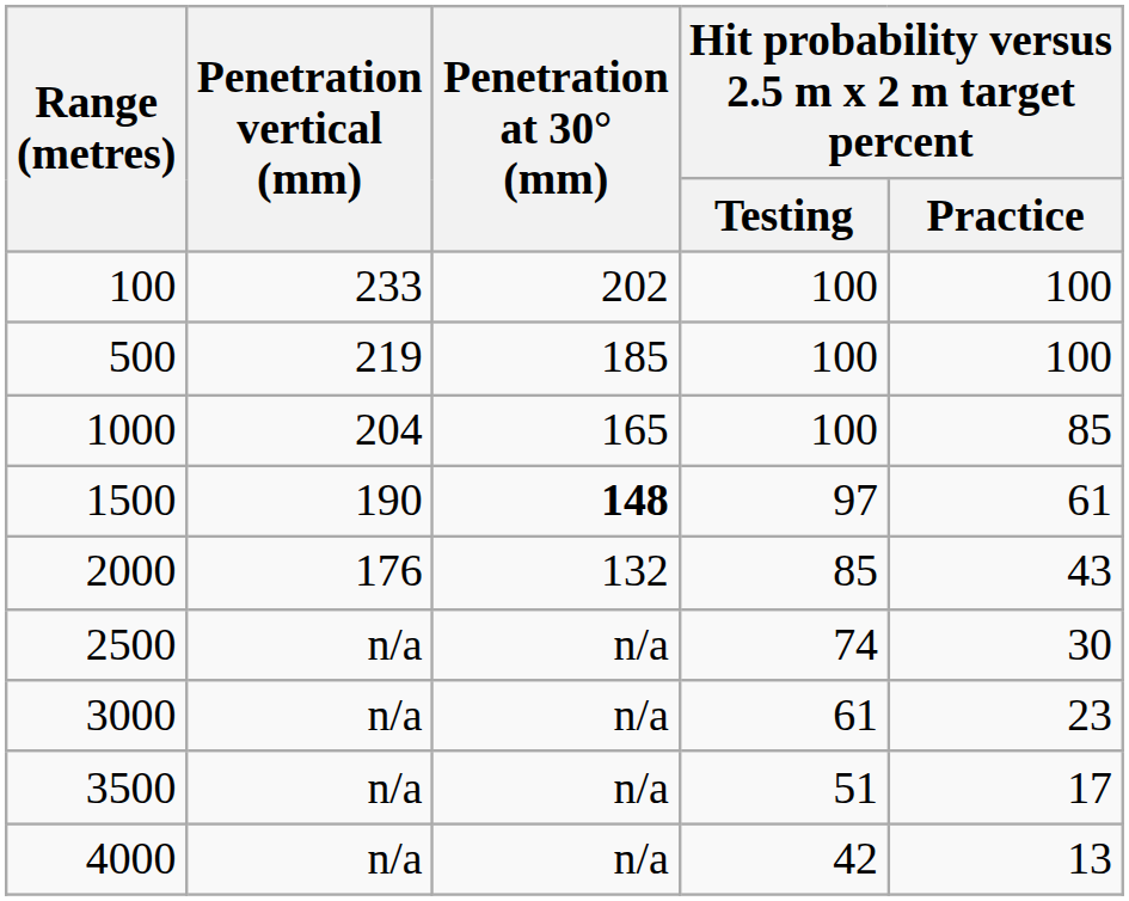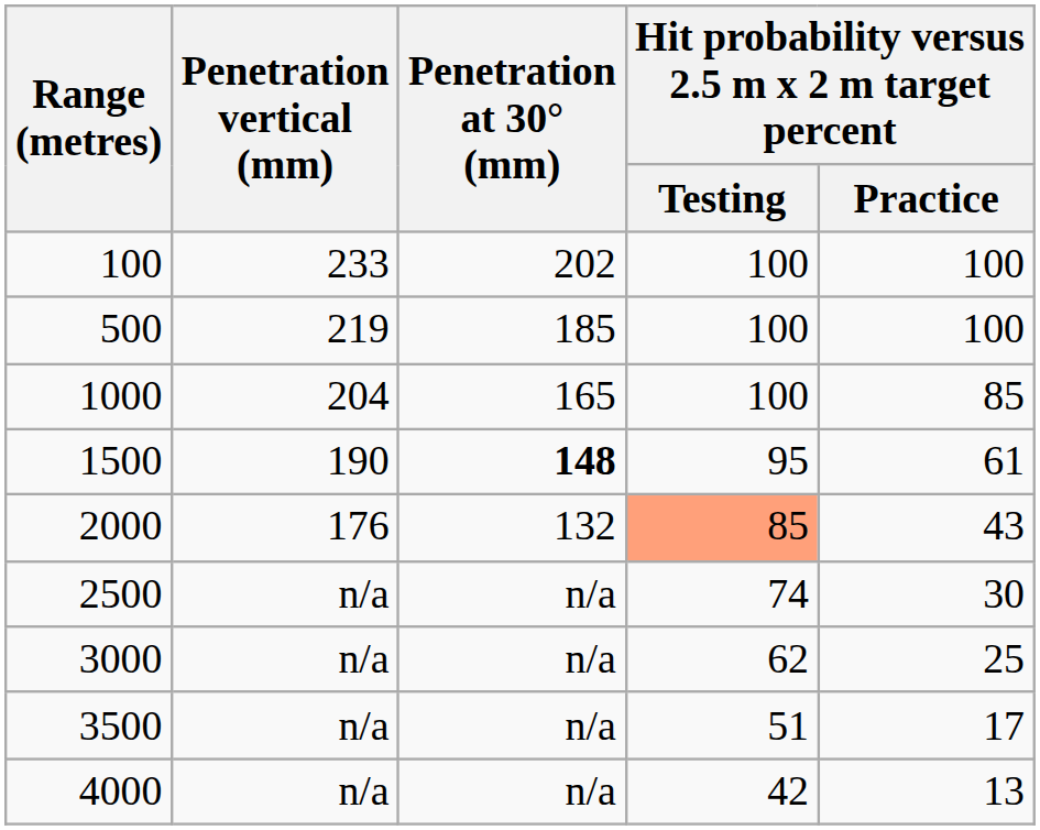1500 | Hit probability versus 2.5 m x 2 m target percent / Testing: 97 -> 95
2000 | Hit probability versus 2.5 m x 2 m target percent / Testing: no background -> lightsalmon background
3000 | Hit probability versus 2.5 m x 2 m target percent / Testing: 61 -> 62
3000 | Hit probability versus 2.5 m x 2 m target percent / Practice: 23 -> 25
